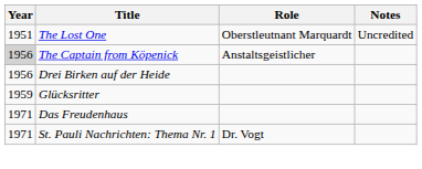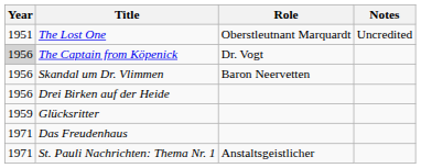The Captain from Köpenick | Role: Anstaltsgeistlicher -> Dr. Vogt
+ row: 1956 | Skandal um Dr. Vlimmen | Baron Neervetten
St. Pauli Nachrichten: Thema Nr. 1 | Role: Dr. Vogt -> Anstaltsgeistlicher
